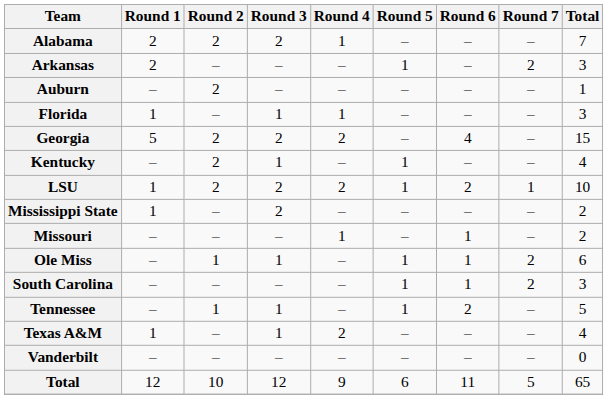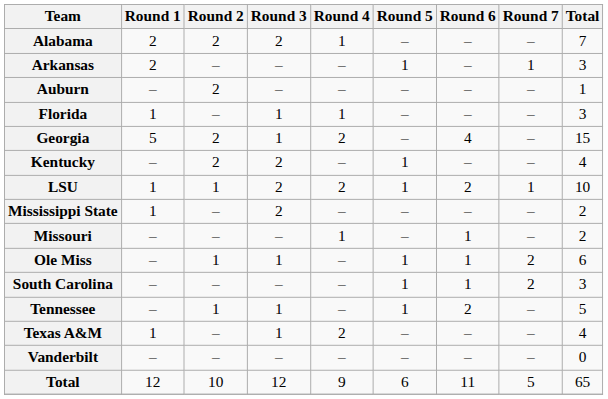Arkansas | Round 7: 2 -> 1
Georgia | Round 3: 2 -> 1
Kentucky | Round 3: 1 -> 2
LSU | Round 2: 2 -> 1
